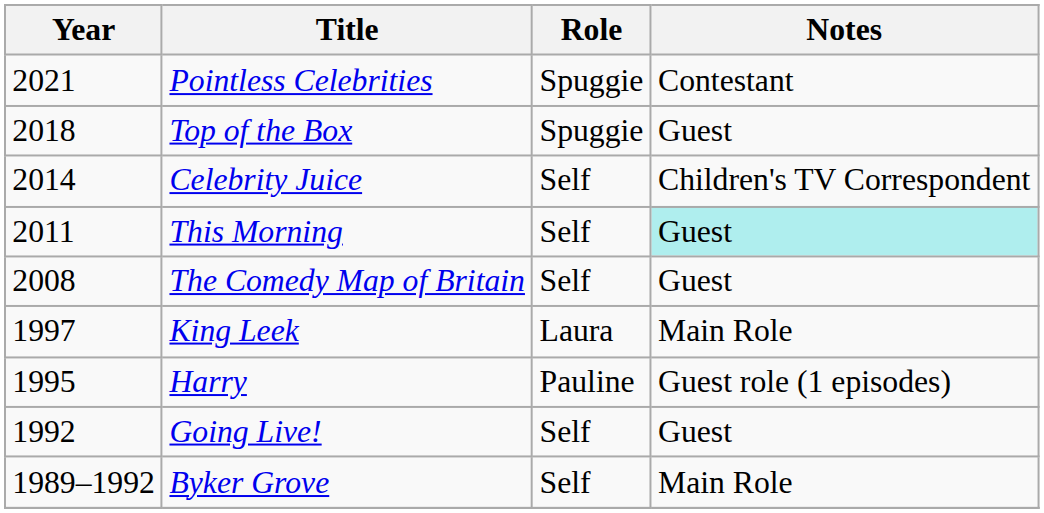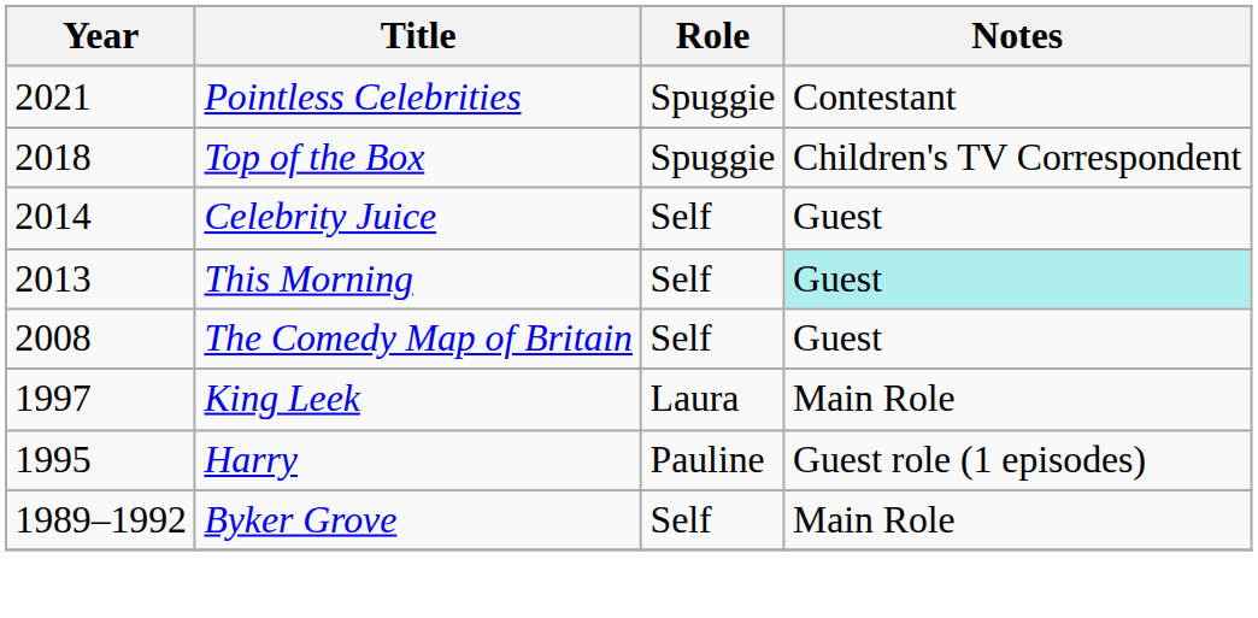Top of the Box | Notes: Guest -> Children's TV Correspondent
Celebrity Juice | Notes: Children's TV Correspondent -> Guest
This Morning | Year: 2011 -> 2013
- row: 1992 | Going Live! | Self | Guest
